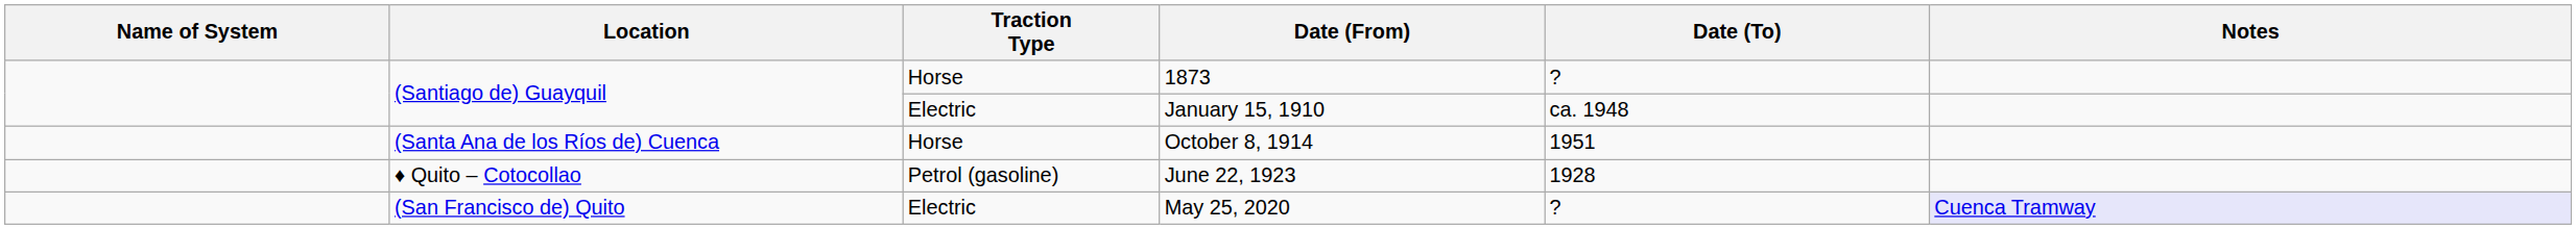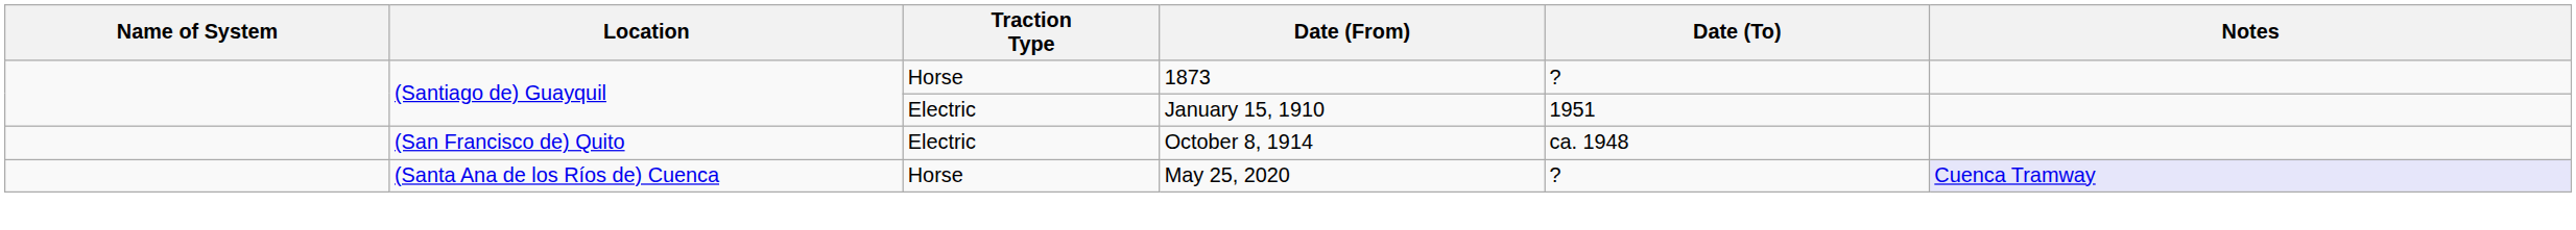January 15, 1910 | Date (To): ca. 1948 -> 1951
October 8, 1914 | Location: (Santa Ana de los Ríos de) Cuenca -> (San Francisco de) Quito
October 8, 1914 | Traction Type: Horse -> Electric
October 8, 1914 | Date (To): 1951 -> ca. 1948
- row: ♦ Quito – Cotocollao | Petrol (gasoline) | June 22, 1923 | 1928
May 25, 2020 | Location: (San Francisco de) Quito -> (Santa Ana de los Ríos de) Cuenca
May 25, 2020 | Traction Type: Electric -> Horse
